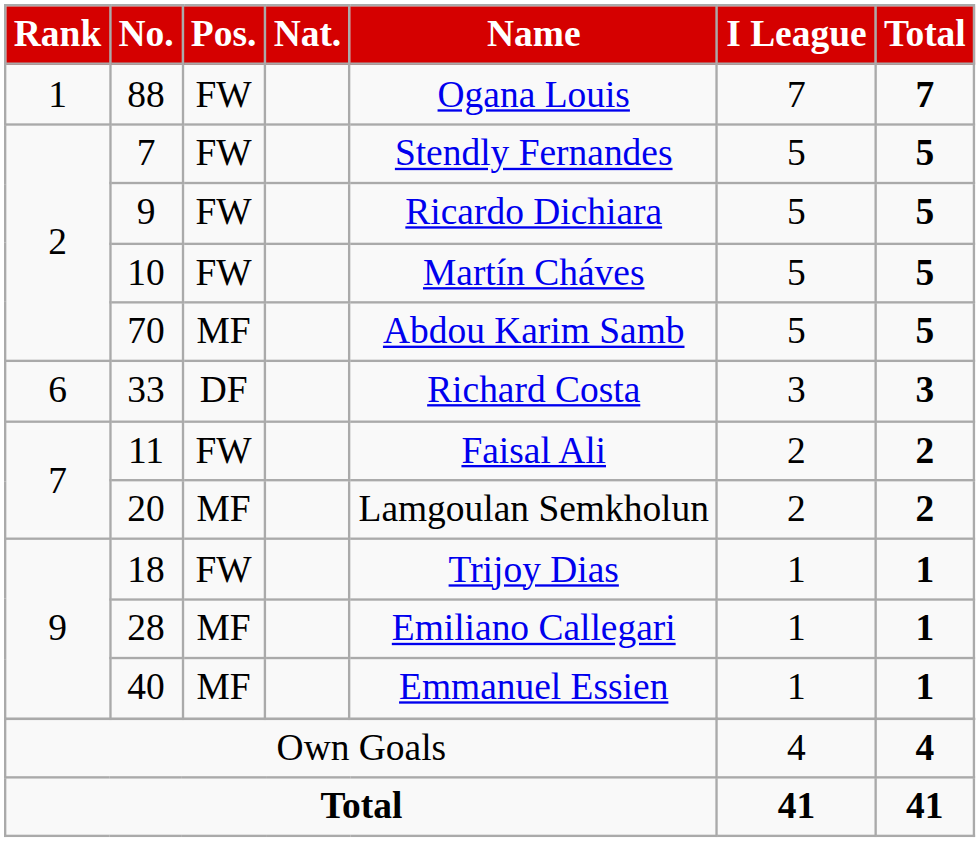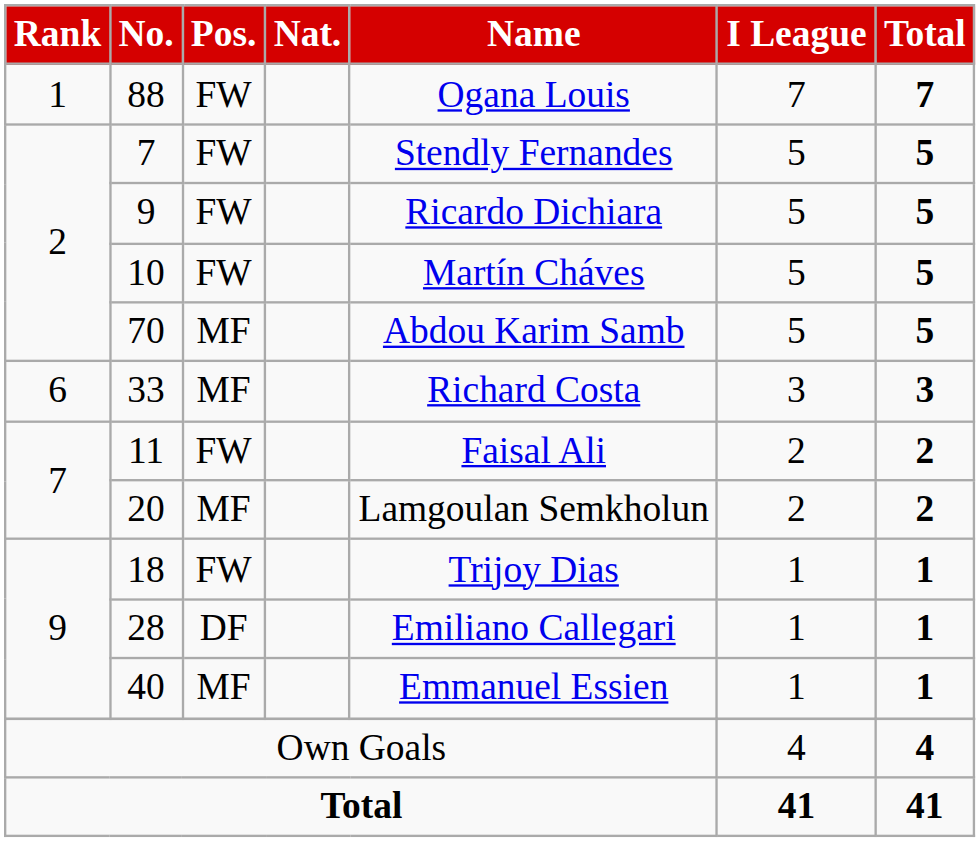33 | Pos.: DF -> MF
28 | Pos.: MF -> DF
